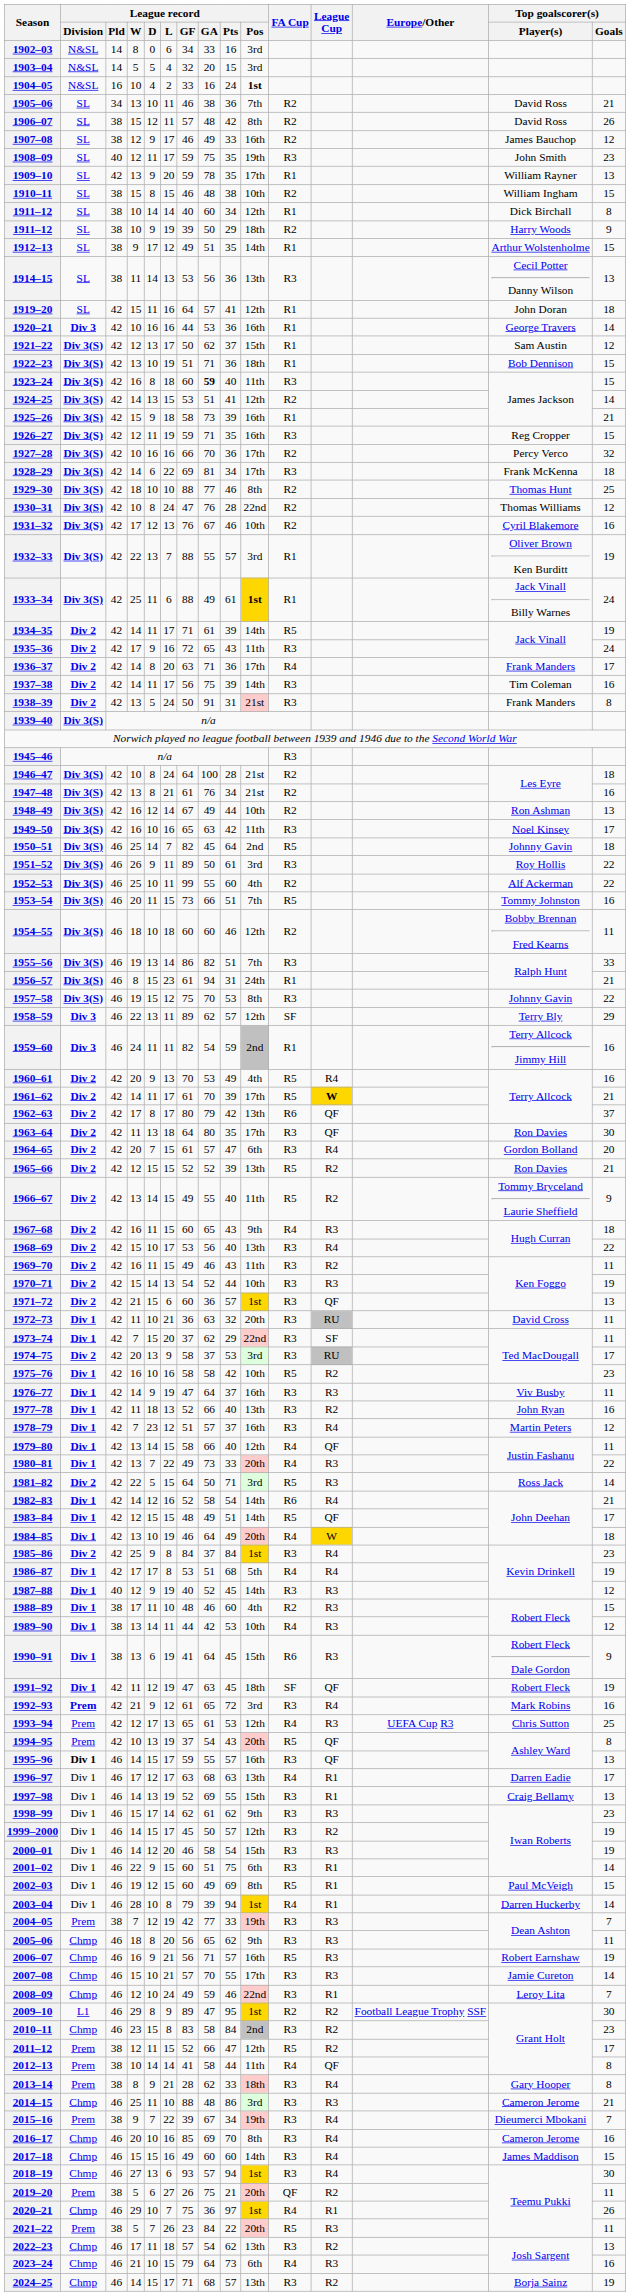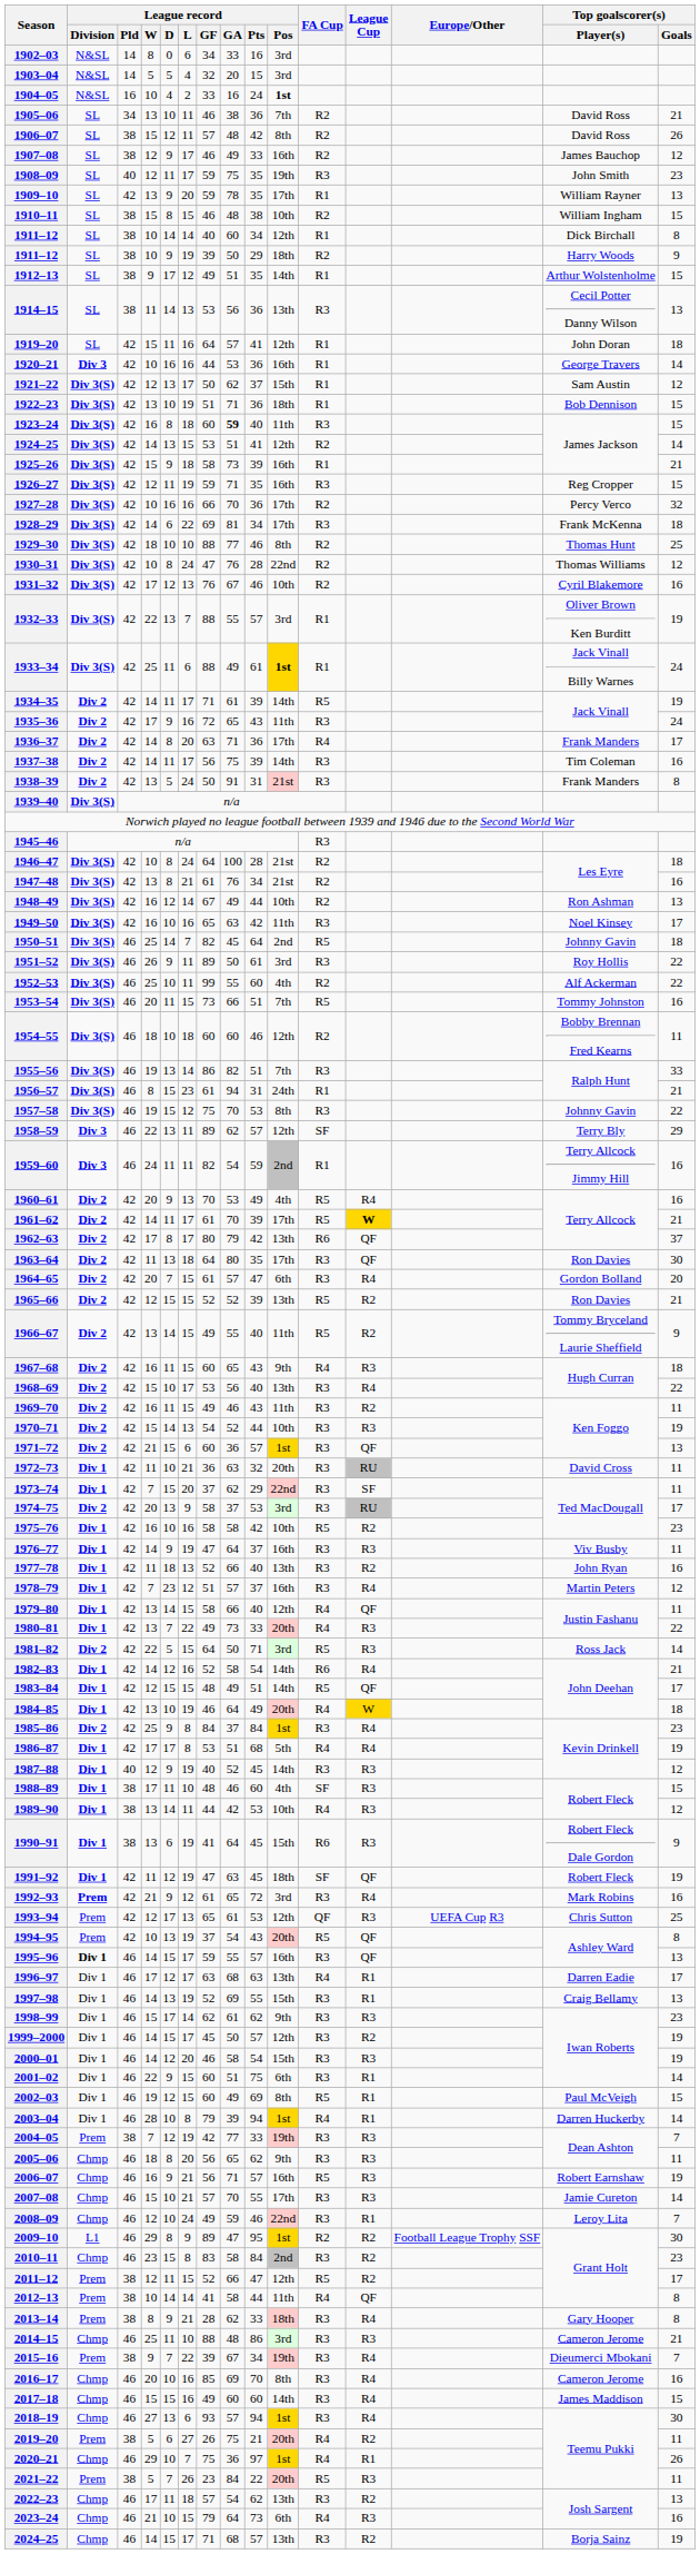1988–89 | FA Cup: R2 -> SF
1993–94 | FA Cup: R4 -> QF
2019–20 | FA Cup: QF -> R4
